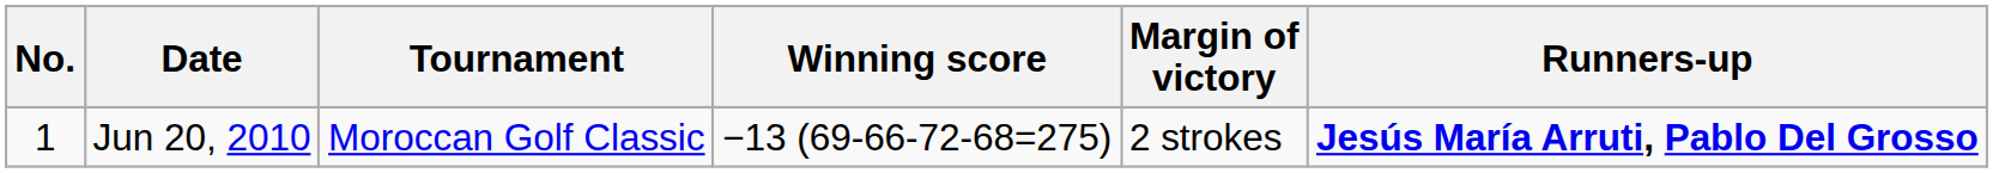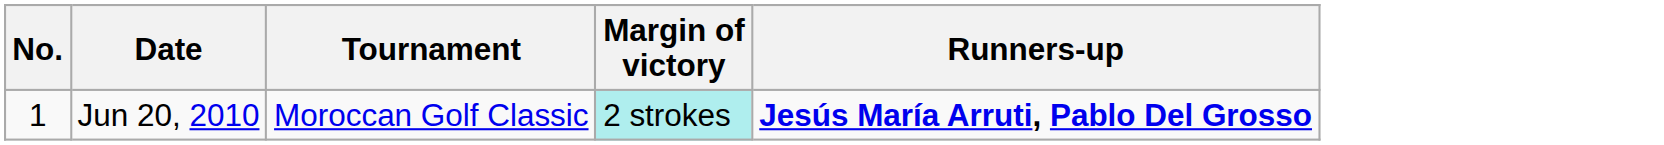- column: Winning score | −13 (69-66-72-68=275)
Jun 20, 2010 | Margin of victory: no background -> paleturquoise background
